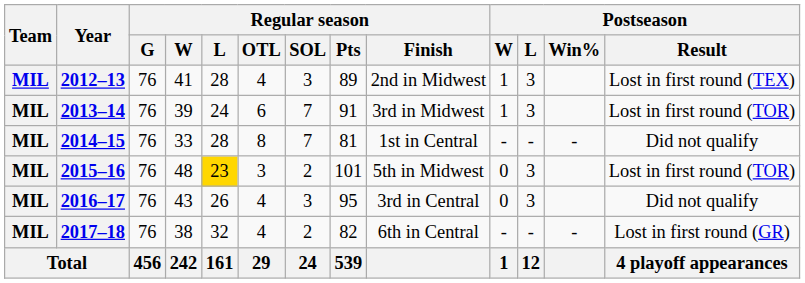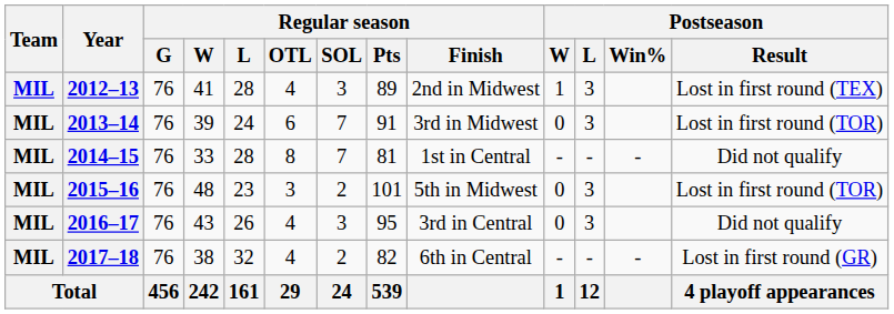2013–14 | Postseason / W: 1 -> 0
2015–16 | Regular season / L: gold background -> no background
